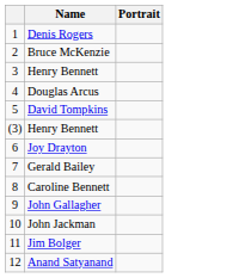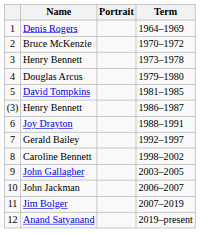+ column: Term | 1964–1969 | 1970–1972 | 1973–1978 | 1979–1980 | 1981–1985 | 1986–1987 | 1988–1991 | 1992–1997 | 1998–2002 | 2003–2005 | 2006–2007 | 2007–2019 | 2019–present
